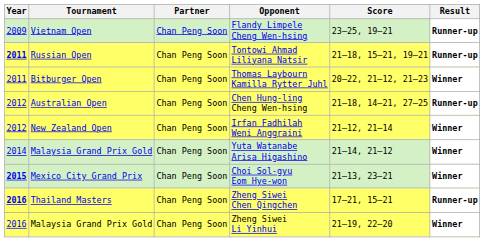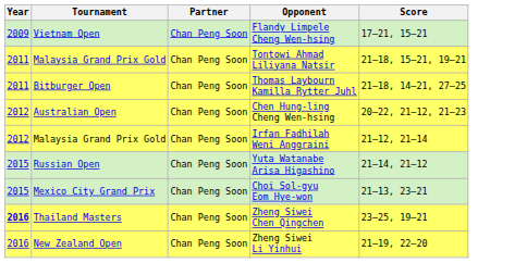- column: Result | Runner-up | Runner-up | Winner | Runner-up | Winner | Winner | Winner | Runner-up | Winner
Flandy Limpele Cheng Wen-hsing | Score: 23–25, 19–21 -> 17–21, 15–21
Tontowi Ahmad Liliyana Natsir | Year: bold -> normal
Tontowi Ahmad Liliyana Natsir | Tournament: Russian Open -> Malaysia Grand Prix Gold
Thomas Laybourn Kamilla Rytter Juhl | Score: 20–22, 21–12, 21–23 -> 21–18, 14–21, 27–25
Chen Hung-ling Cheng Wen-hsing | Score: 21–18, 14–21, 27–25 -> 20–22, 21–12, 21–23
Irfan Fadhilah Weni Anggraini | Tournament: New Zealand Open -> Malaysia Grand Prix Gold
Yuta Watanabe Arisa Higashino | Year: 2014 -> 2015
Yuta Watanabe Arisa Higashino | Tournament: Malaysia Grand Prix Gold -> Russian Open
Choi Sol-gyu Eom Hye-won | Year: bold -> normal
Zheng Siwei Chen Qingchen | Score: 17–21, 15–21 -> 23–25, 19–21
Zheng Siwei Li Yinhui | Tournament: Malaysia Grand Prix Gold -> New Zealand Open
